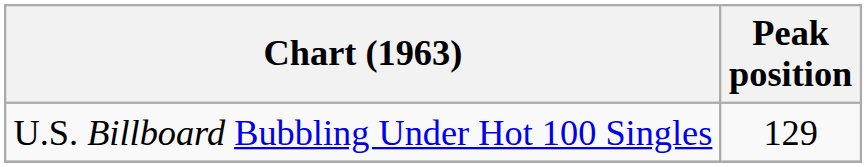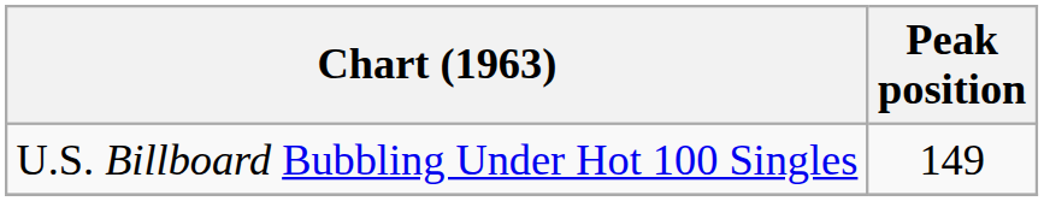U.S. Billboard Bubbling Under Hot 100 Singles | Peak position: 129 -> 149
